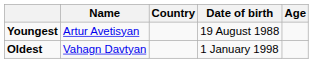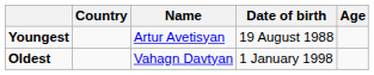columns swapped: Name <-> Country
